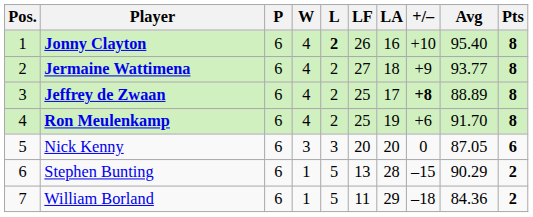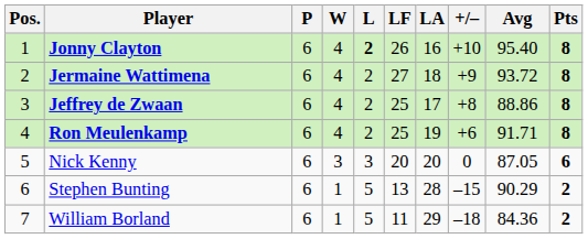Jermaine Wattimena | Avg: 93.77 -> 93.72
Jeffrey de Zwaan | +/–: bold -> normal
Jeffrey de Zwaan | Avg: 88.89 -> 88.86
Ron Meulenkamp | Avg: 91.70 -> 91.71
